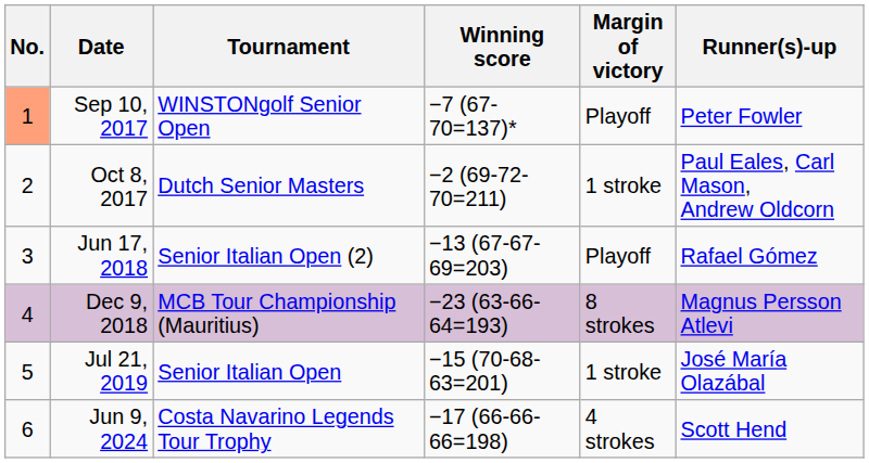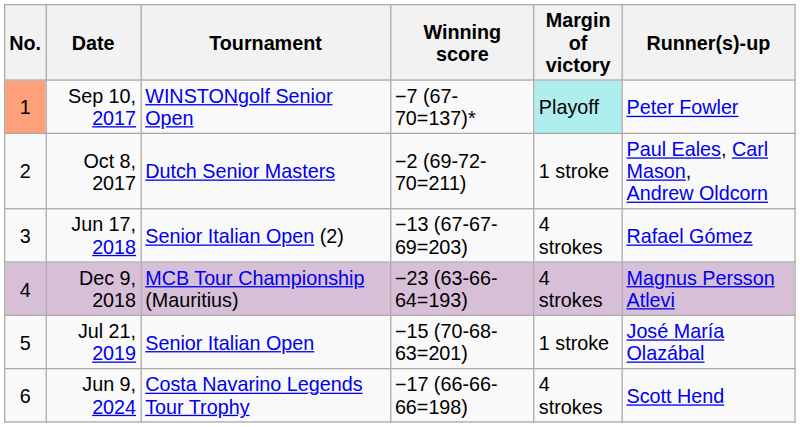Sep 10, 2017 | Margin of victory: no background -> paleturquoise background
Jun 17, 2018 | Margin of victory: Playoff -> 4 strokes
Dec 9, 2018 | Margin of victory: 8 strokes -> 4 strokes
